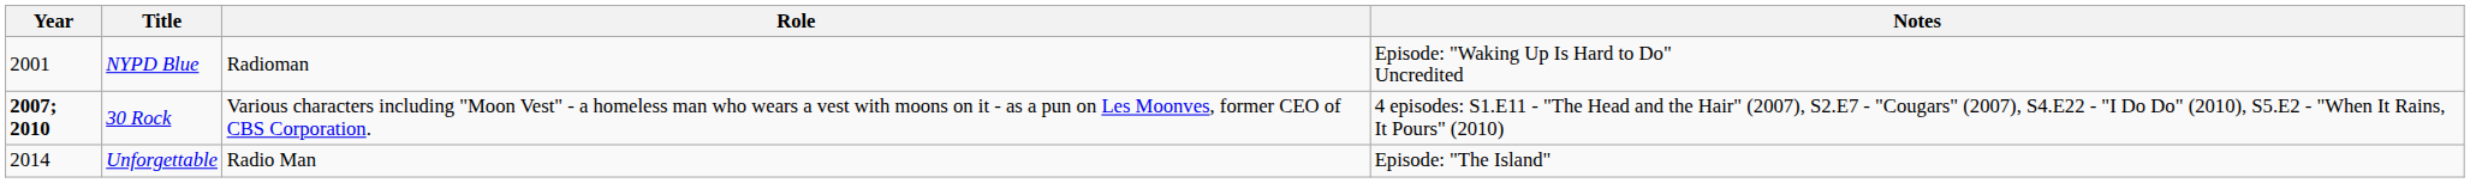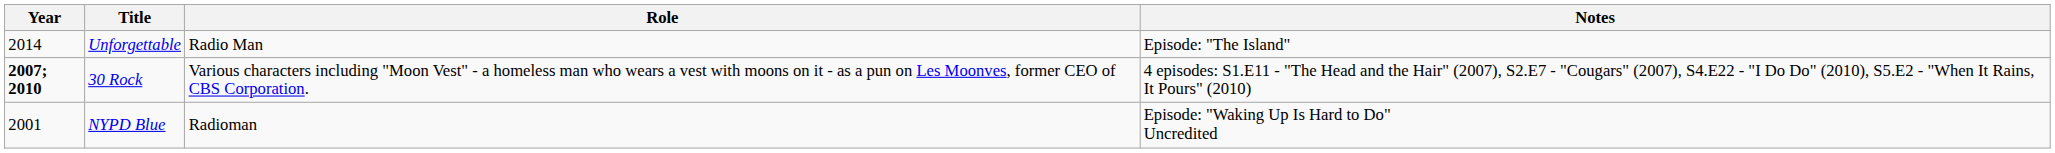rows swapped: NYPD Blue <-> Unforgettable
